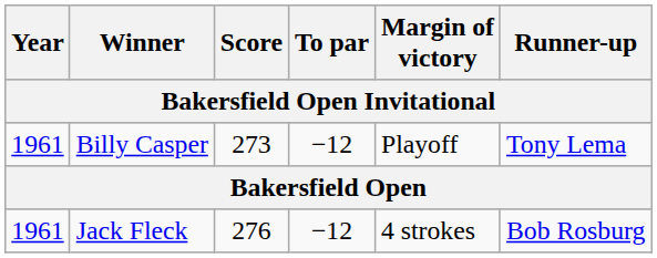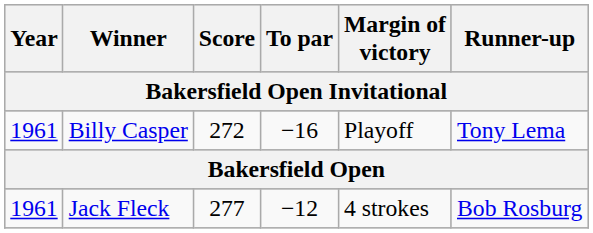Billy Casper | Score: 273 -> 272
Billy Casper | To par: −12 -> −16
Jack Fleck | Score: 276 -> 277
